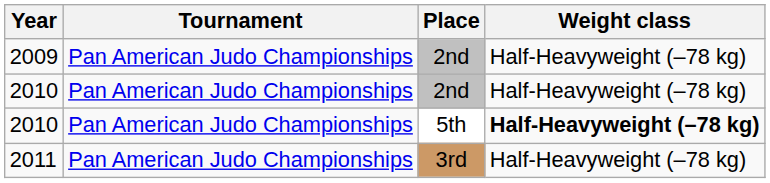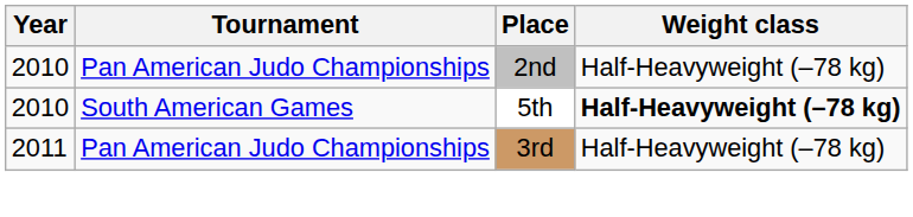- row: 2009 | Pan American Judo Championships | 2nd | Half-Heavyweight (–78 kg)
2010 / 5th | Tournament: Pan American Judo Championships -> South American Games
